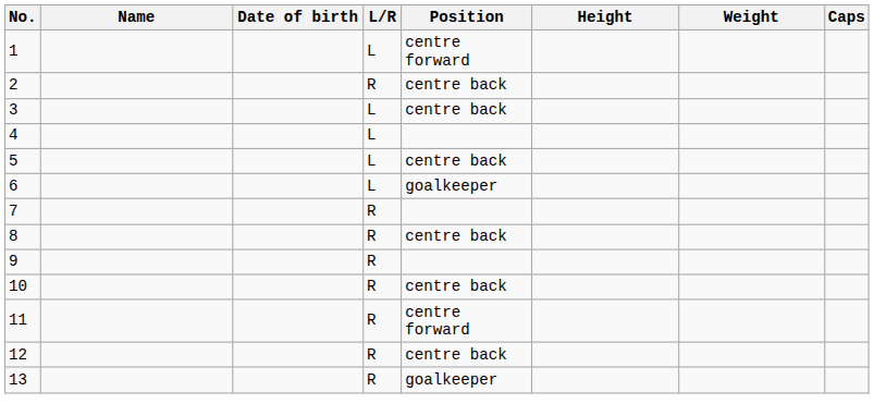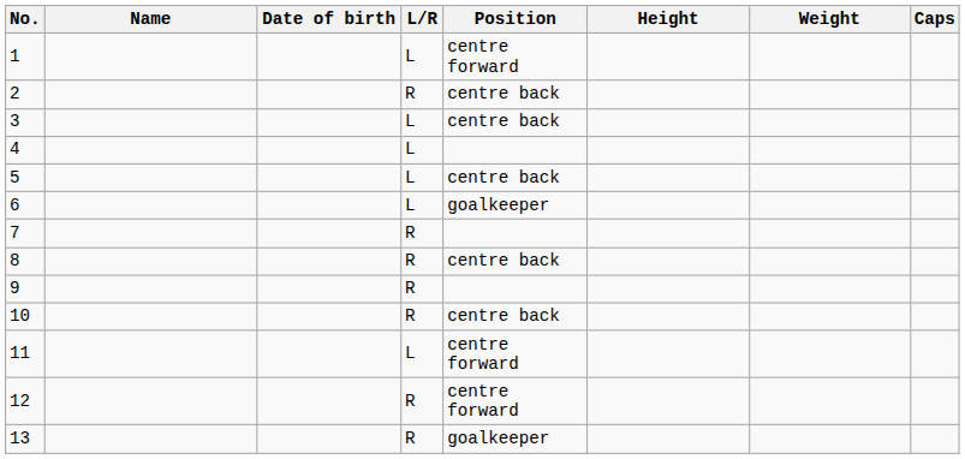11 | L/R: R -> L
12 | Position: centre back -> centre forward
